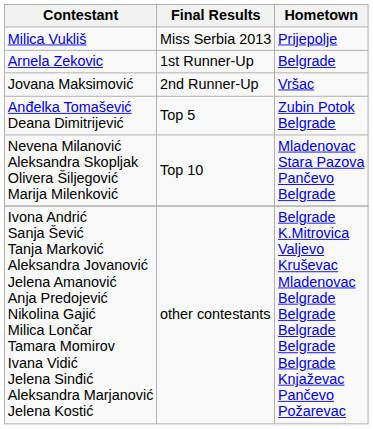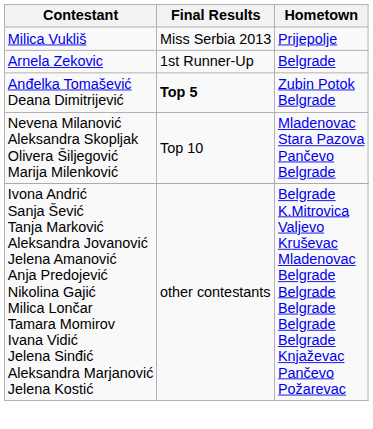- row: Jovana Maksimović | 2nd Runner-Up | Vršac
Anđelka Tomašević Deana Dimitrijević | Final Results: normal -> bold
